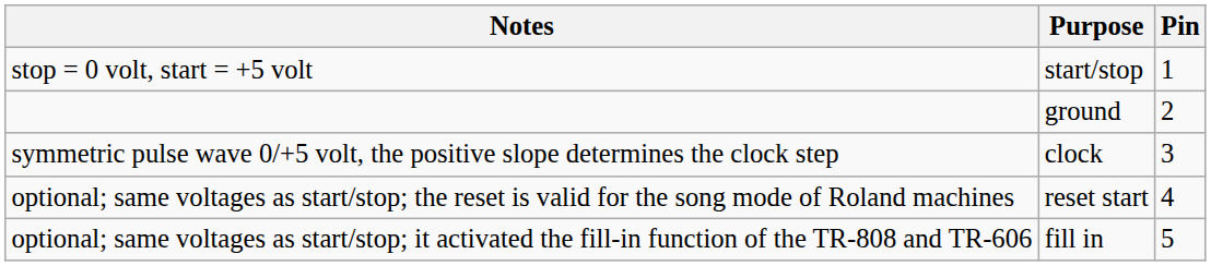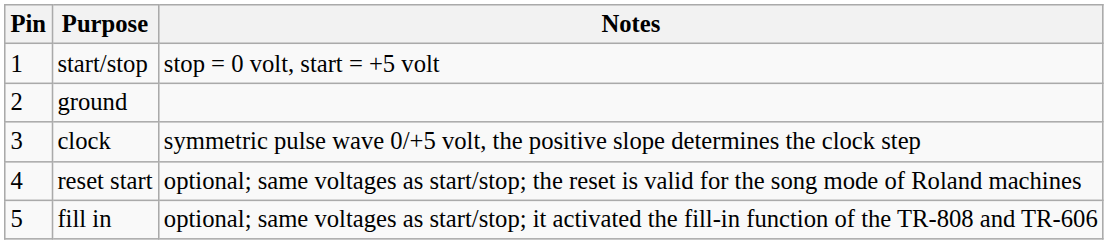columns swapped: Pin <-> Notes
